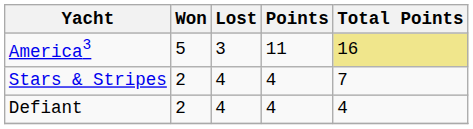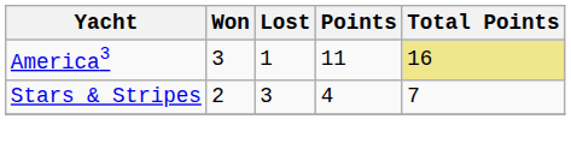America3 | Won: 5 -> 3
America3 | Lost: 3 -> 1
Stars & Stripes | Lost: 4 -> 3
- row: Defiant | 2 | 4 | 4 | 4
